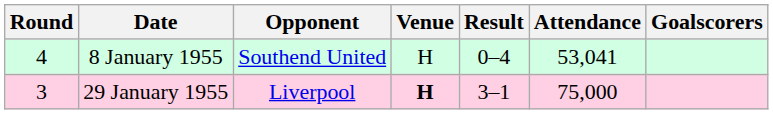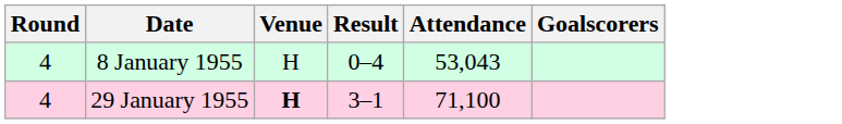- column: Opponent | Southend United | Liverpool
8 January 1955 | Attendance: 53,041 -> 53,043
29 January 1955 | Round: 3 -> 4
29 January 1955 | Attendance: 75,000 -> 71,100
